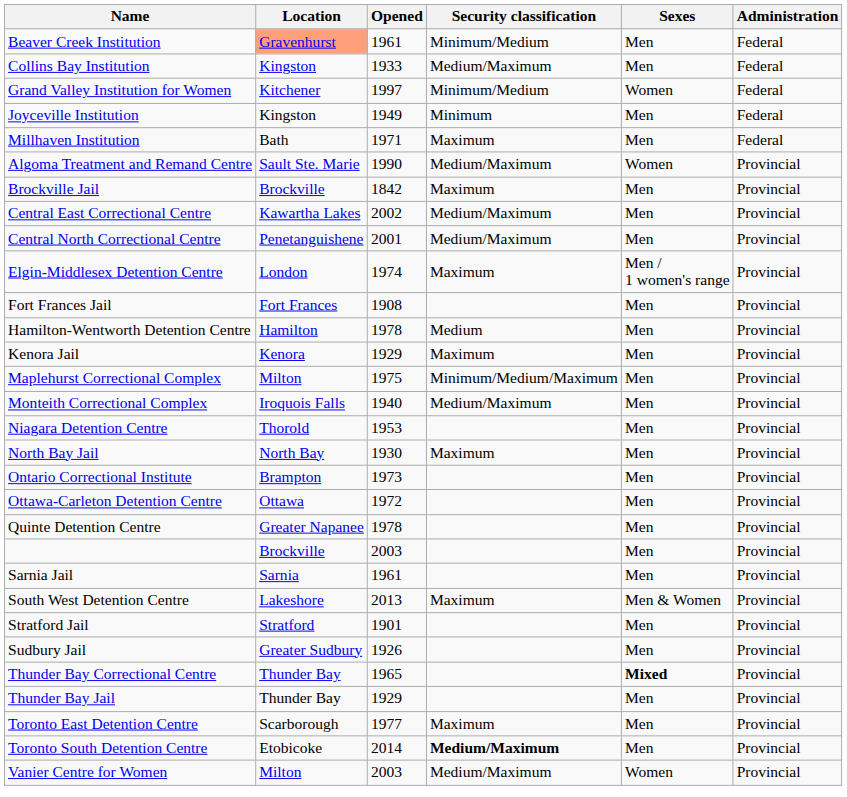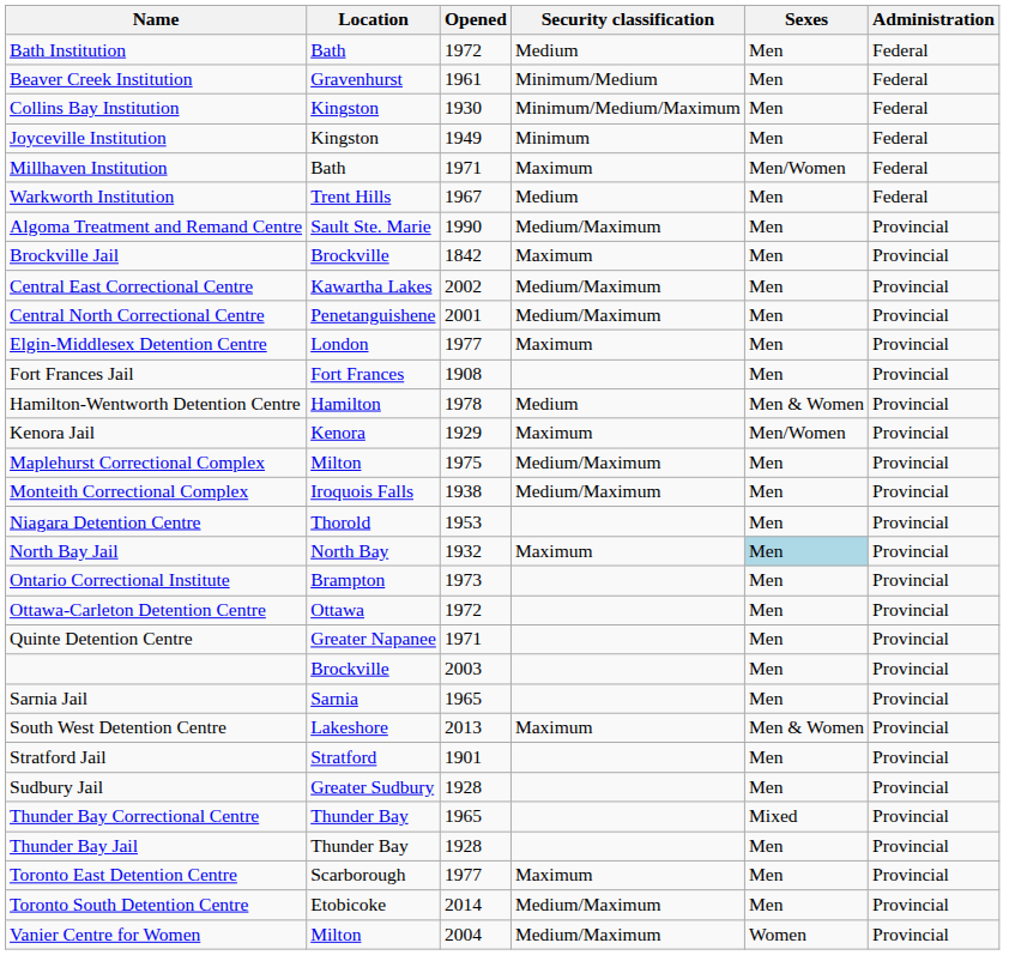+ row: Bath Institution | Bath | 1972 | Medium | Men | Federal
Beaver Creek Institution | Location: lightsalmon background -> no background
Collins Bay Institution | Opened: 1933 -> 1930
Collins Bay Institution | Security classification: Medium/Maximum -> Minimum/Medium/Maximum
- row: Grand Valley Institution for Women | Kitchener | 1997 | Minimum/Medium | Women | Federal
Millhaven Institution | Sexes: Men -> Men/Women
+ row: Warkworth Institution | Trent Hills | 1967 | Medium | Men | Federal
Algoma Treatment and Remand Centre | Sexes: Women -> Men
Elgin-Middlesex Detention Centre | Opened: 1974 -> 1977
Elgin-Middlesex Detention Centre | Sexes: Men / 1 women's range -> Men
Hamilton-Wentworth Detention Centre | Sexes: Men -> Men & Women
Kenora Jail | Sexes: Men -> Men/Women
Maplehurst Correctional Complex | Security classification: Minimum/Medium/Maximum -> Medium/Maximum
Monteith Correctional Complex | Opened: 1940 -> 1938
North Bay Jail | Opened: 1930 -> 1932
North Bay Jail | Sexes: no background -> lightblue background
Quinte Detention Centre | Opened: 1978 -> 1971
Sarnia Jail | Opened: 1961 -> 1965
Sudbury Jail | Opened: 1926 -> 1928
Thunder Bay Correctional Centre | Sexes: bold -> normal
Thunder Bay Jail | Opened: 1929 -> 1928
Toronto South Detention Centre | Security classification: bold -> normal
Vanier Centre for Women | Opened: 2003 -> 2004
